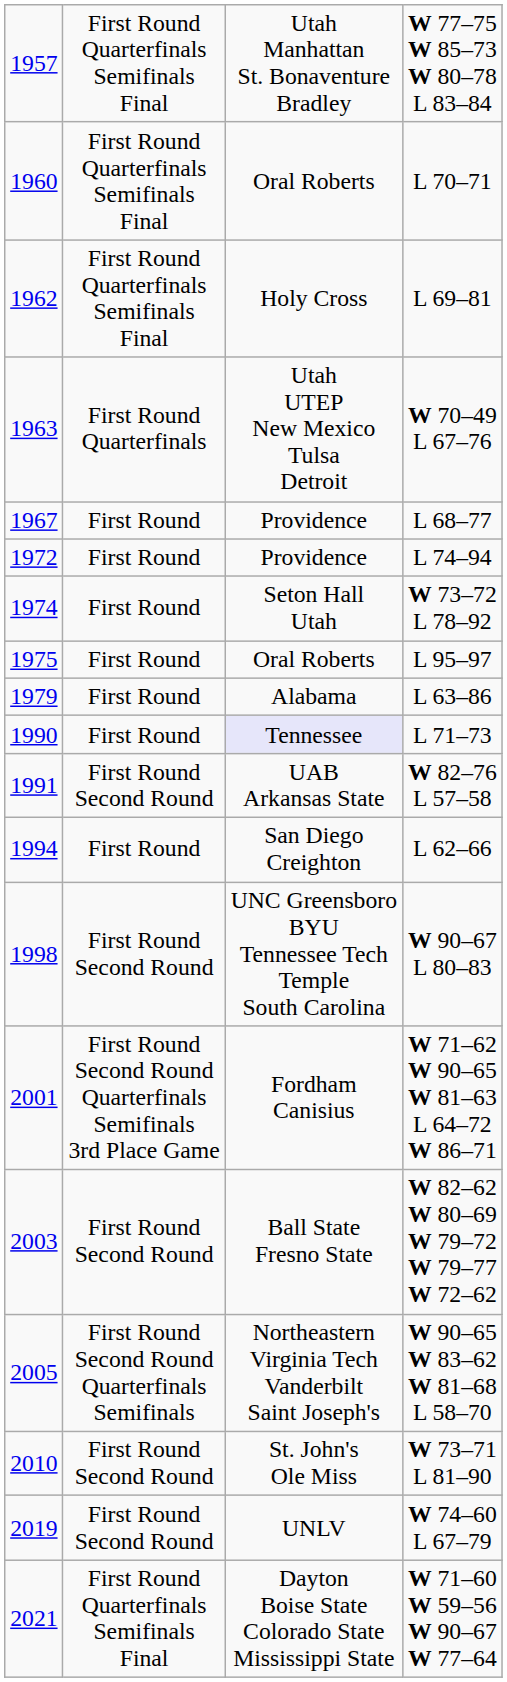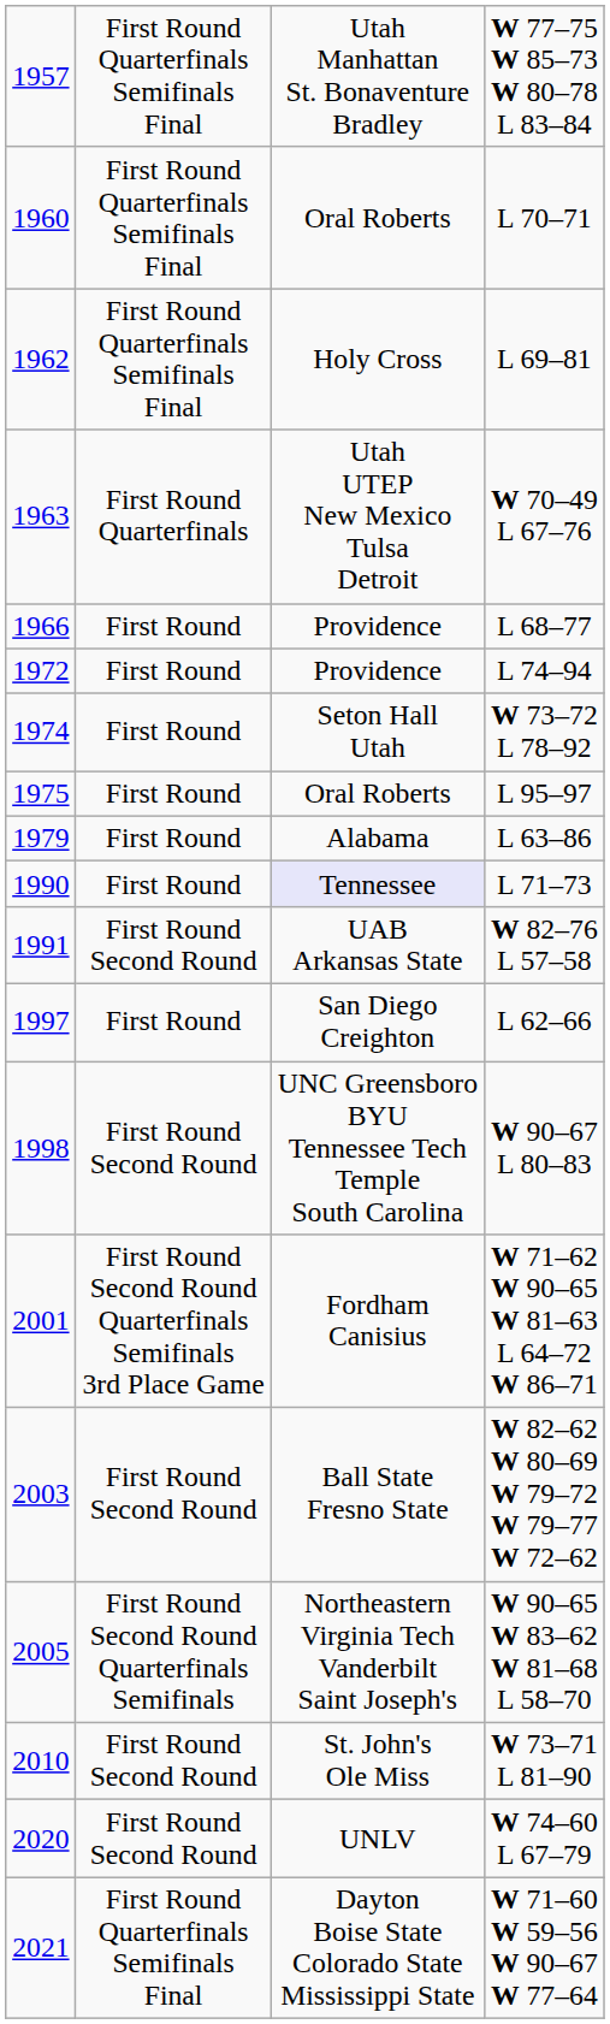L 68–77 | column 1: 1967 -> 1966
L 62–66 | column 1: 1994 -> 1997
W 74–60 L 67–79 | column 1: 2019 -> 2020
